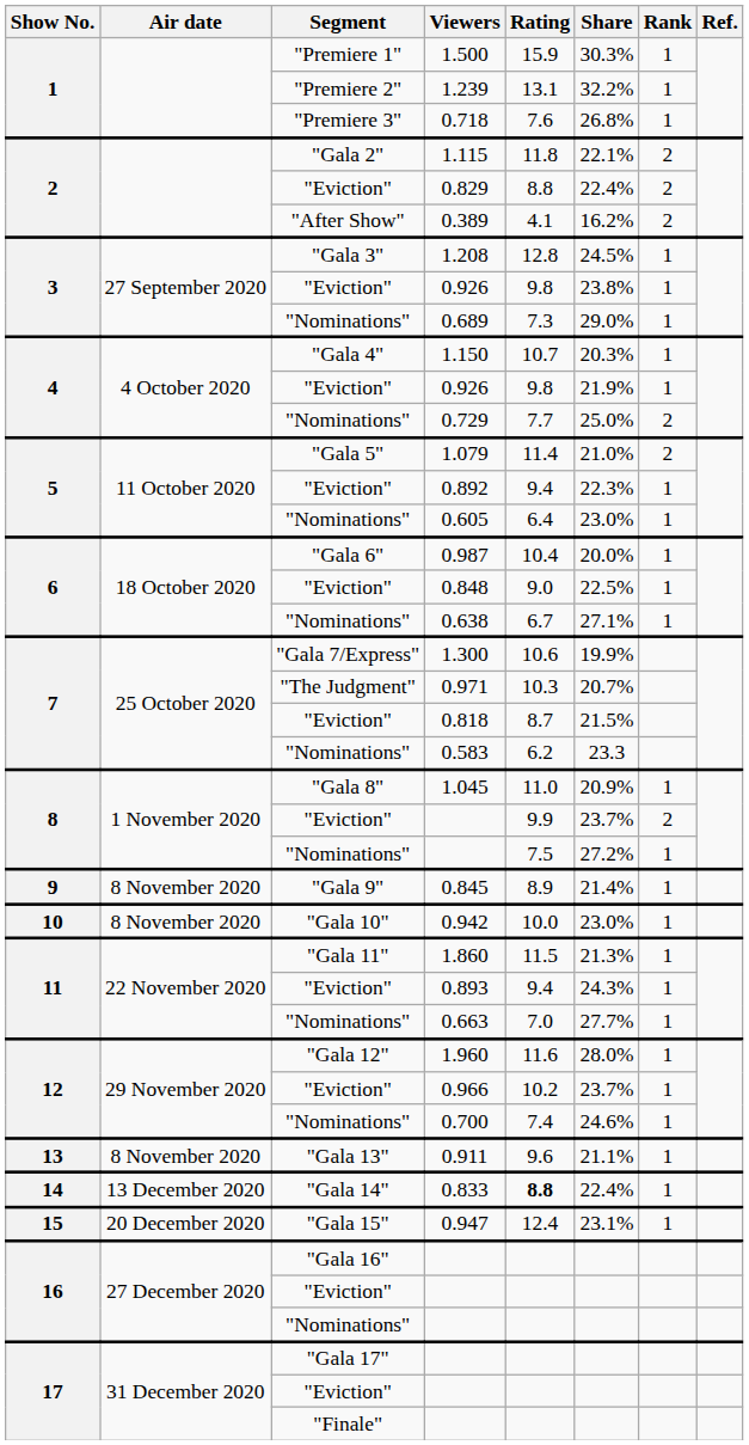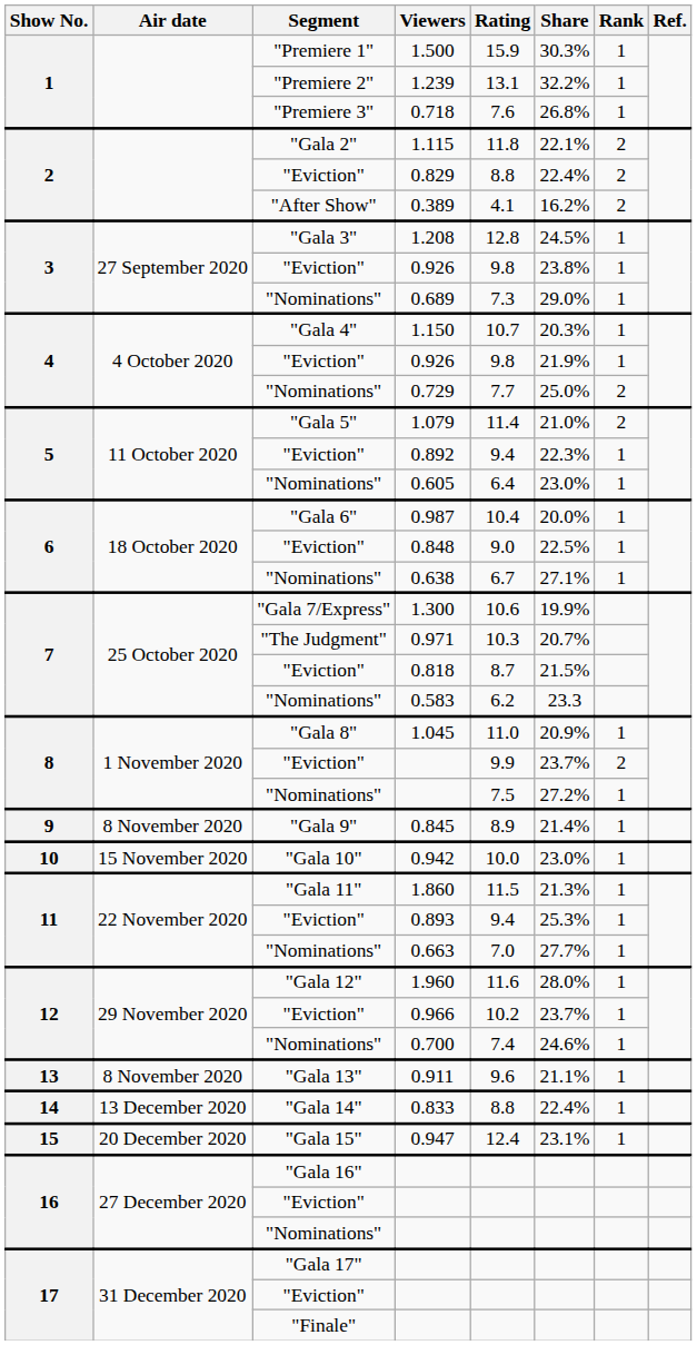0.942 | Air date: 8 November 2020 -> 15 November 2020
0.893 | Share: 24.3% -> 25.3%
0.833 | Rating: bold -> normal
